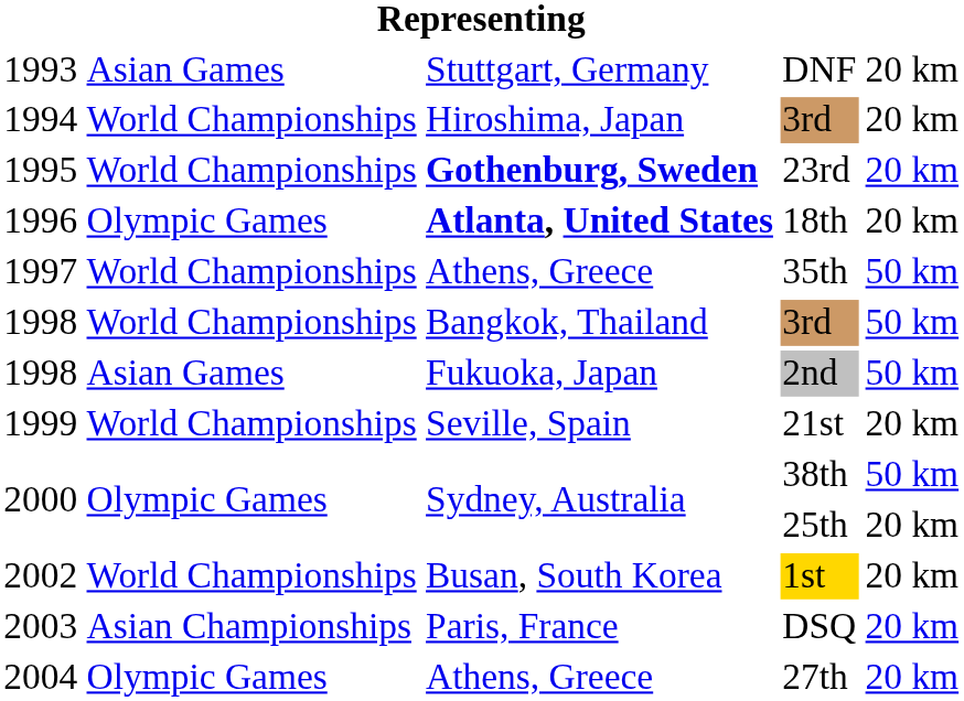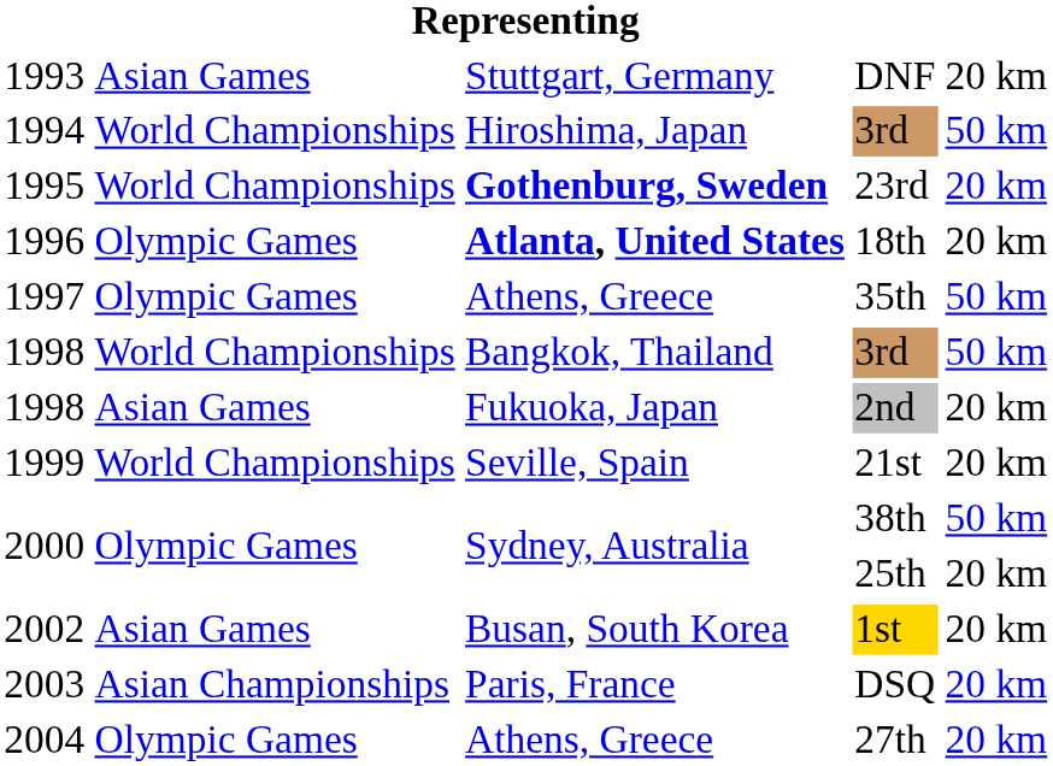1994 / 3rd | column 5: 20 km -> 50 km
35th | column 2: World Championships -> Olympic Games
2nd | column 5: 50 km -> 20 km
1st | column 2: World Championships -> Asian Games
